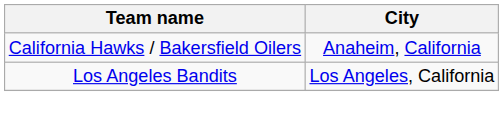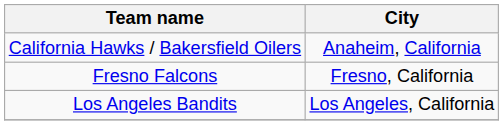+ row: Fresno Falcons | Fresno, California
